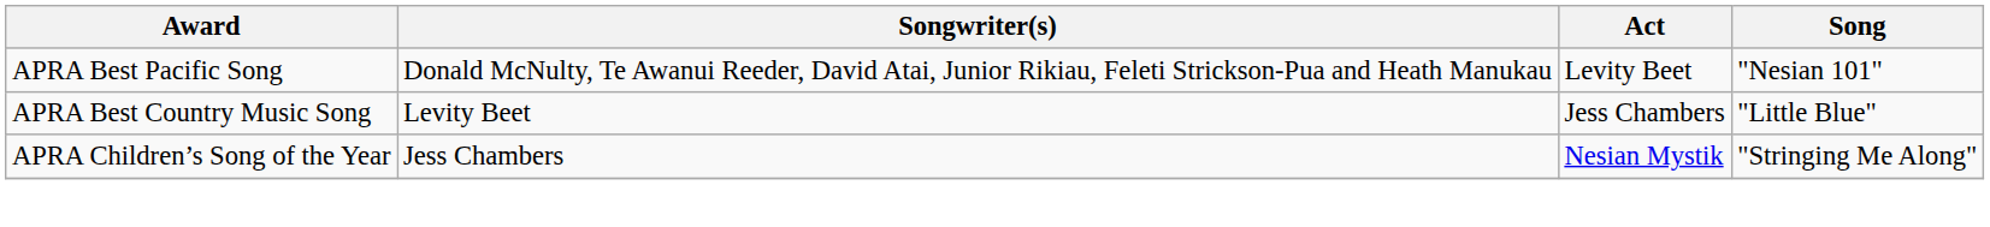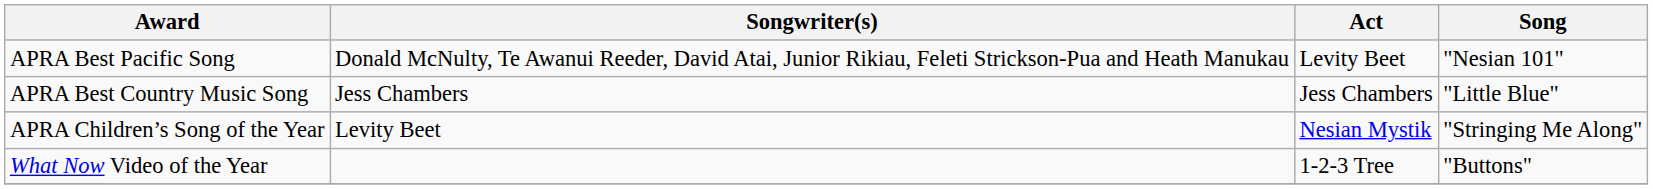APRA Best Country Music Song | Songwriter(s): Levity Beet -> Jess Chambers
APRA Children’s Song of the Year | Songwriter(s): Jess Chambers -> Levity Beet
+ row: What Now Video of the Year | 1-2-3 Tree | "Buttons"
